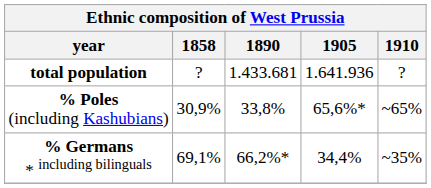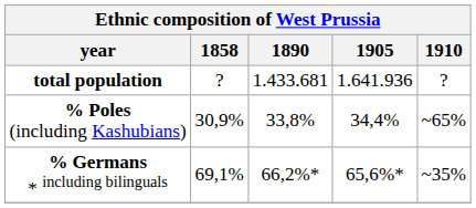% Poles (including Kashubians) | 1905: 65,6%* -> 34,4%
% Germans * including bilinguals | 1905: 34,4% -> 65,6%*
